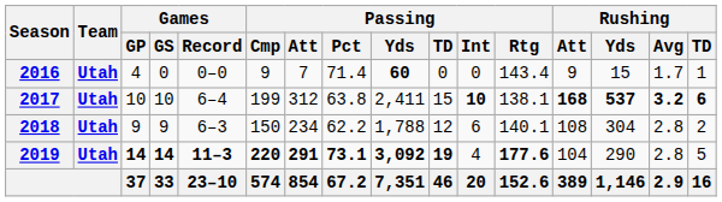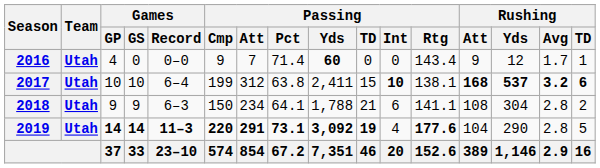2016 | Rushing / Yds: 15 -> 12
2018 | Passing / Pct: 62.2 -> 64.1
2018 | Passing / TD: 12 -> 21
2018 | Passing / Rtg: 140.1 -> 141.1
